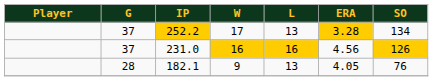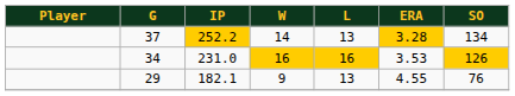252.2 | W: 17 -> 14
231.0 | G: 37 -> 34
231.0 | ERA: 4.56 -> 3.53
182.1 | G: 28 -> 29
182.1 | ERA: 4.05 -> 4.55
